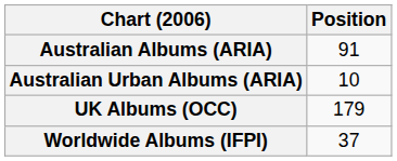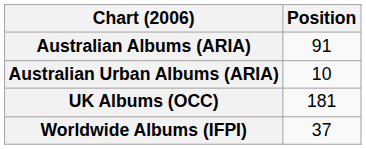UK Albums (OCC) | Position: 179 -> 181
